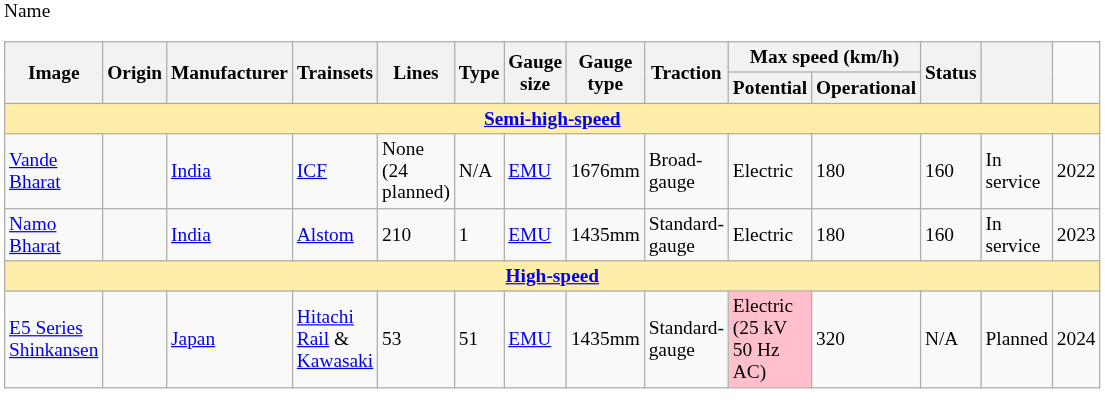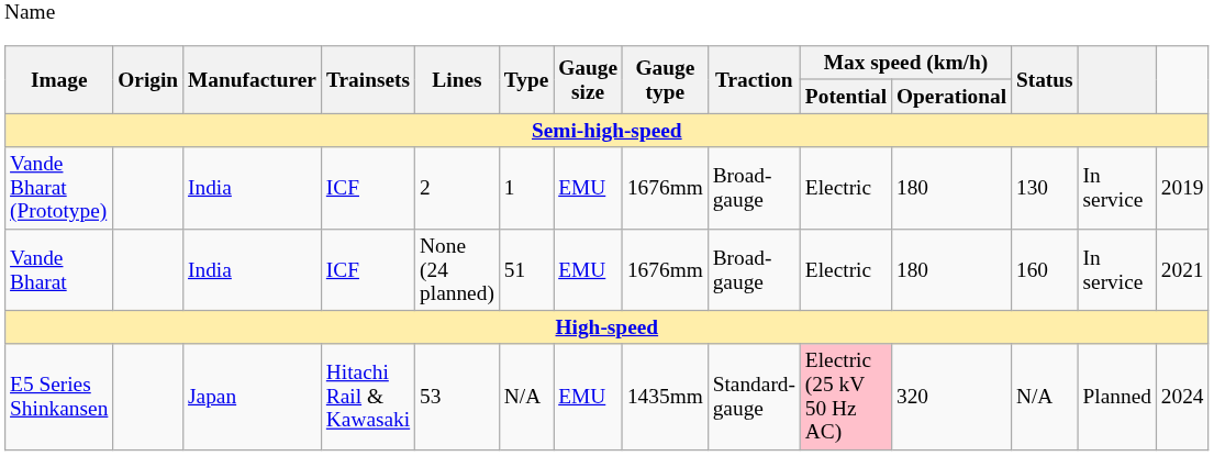+ row: Vande Bharat (Prototype) | India | ICF | 2 | 1 | EMU | 1676mm | Broad-gauge | Electric | 180 | 130 | In service | 2019
Vande Bharat | Lines: N/A -> 51
Vande Bharat | column 14: 2022 -> 2021
- row: Namo Bharat | India | Alstom | 210 | 1 | EMU | 1435mm | Standard-gauge | Electric | 180 | 160 | In service | 2023
E5 Series Shinkansen | Lines: 51 -> N/A
